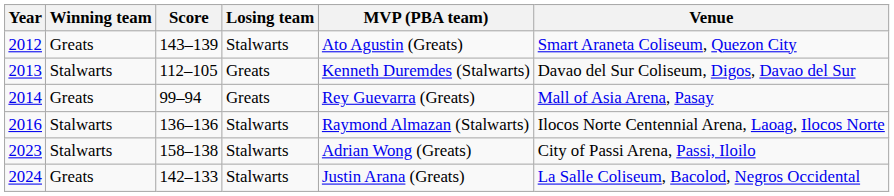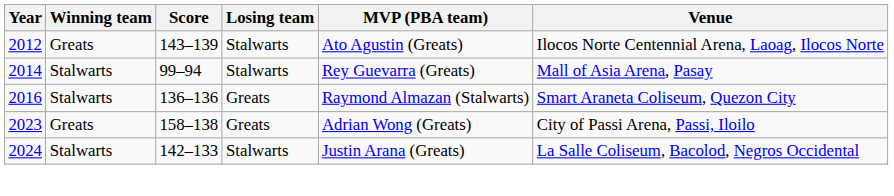2012 | Venue: Smart Araneta Coliseum, Quezon City -> Ilocos Norte Centennial Arena, Laoag, Ilocos Norte
- row: 2013 | Stalwarts | 112–105 | Greats | Kenneth Duremdes (Stalwarts) | Davao del Sur Coliseum, Digos, Davao del Sur
2014 | Winning team: Greats -> Stalwarts
2014 | Losing team: Greats -> Stalwarts
2016 | Losing team: Stalwarts -> Greats
2016 | Venue: Ilocos Norte Centennial Arena, Laoag, Ilocos Norte -> Smart Araneta Coliseum, Quezon City
2023 | Winning team: Stalwarts -> Greats
2023 | Losing team: Stalwarts -> Greats
2024 | Winning team: Greats -> Stalwarts
